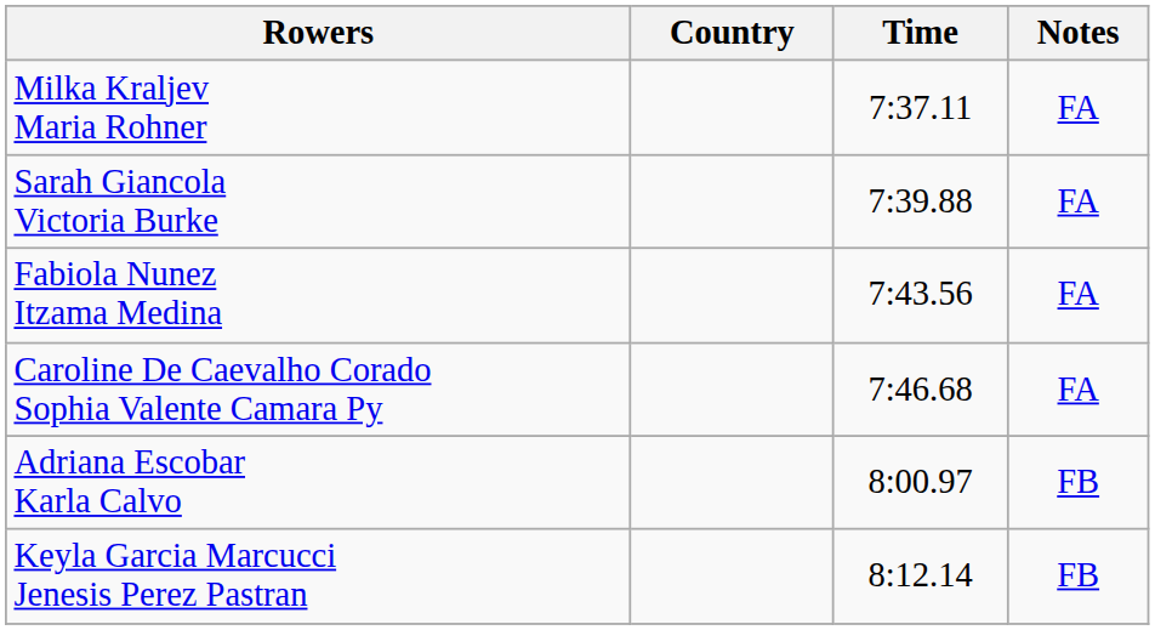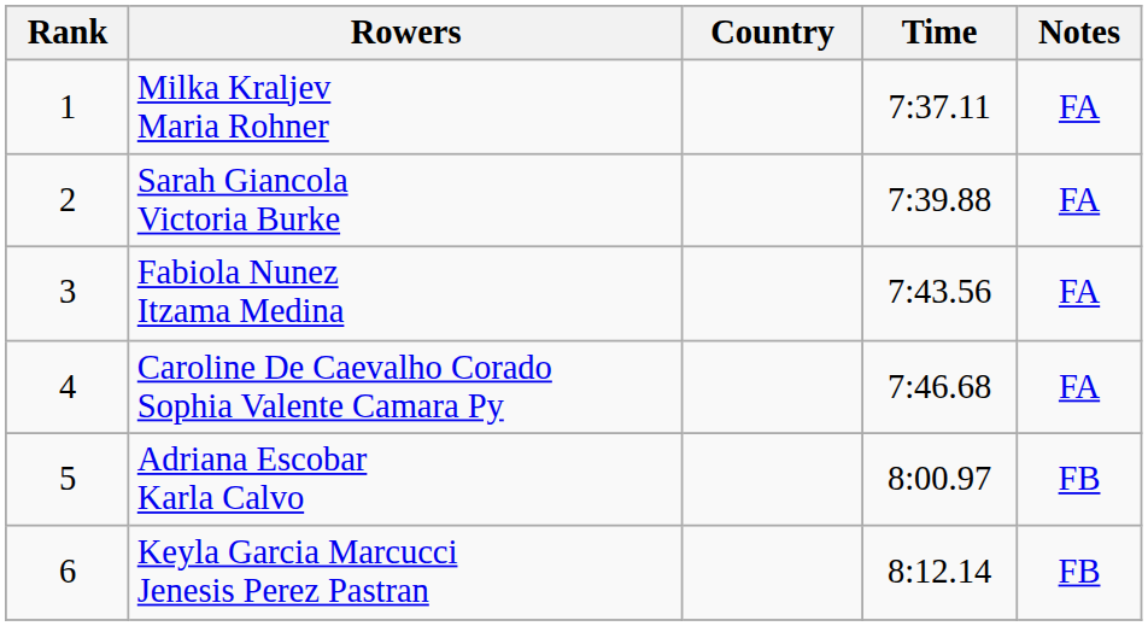+ column: Rank | 1 | 2 | 3 | 4 | 5 | 6
